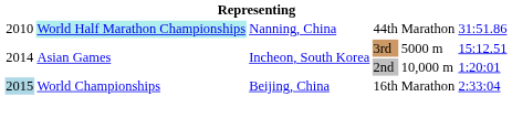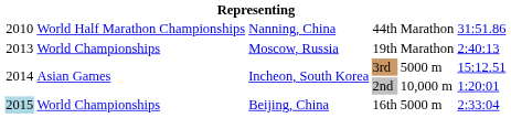44th | column 2: paleturquoise background -> no background
+ row: 2013 | World Championships | Moscow, Russia | 19th | Marathon | 2:40:13
16th | column 5: Marathon -> 5000 m
